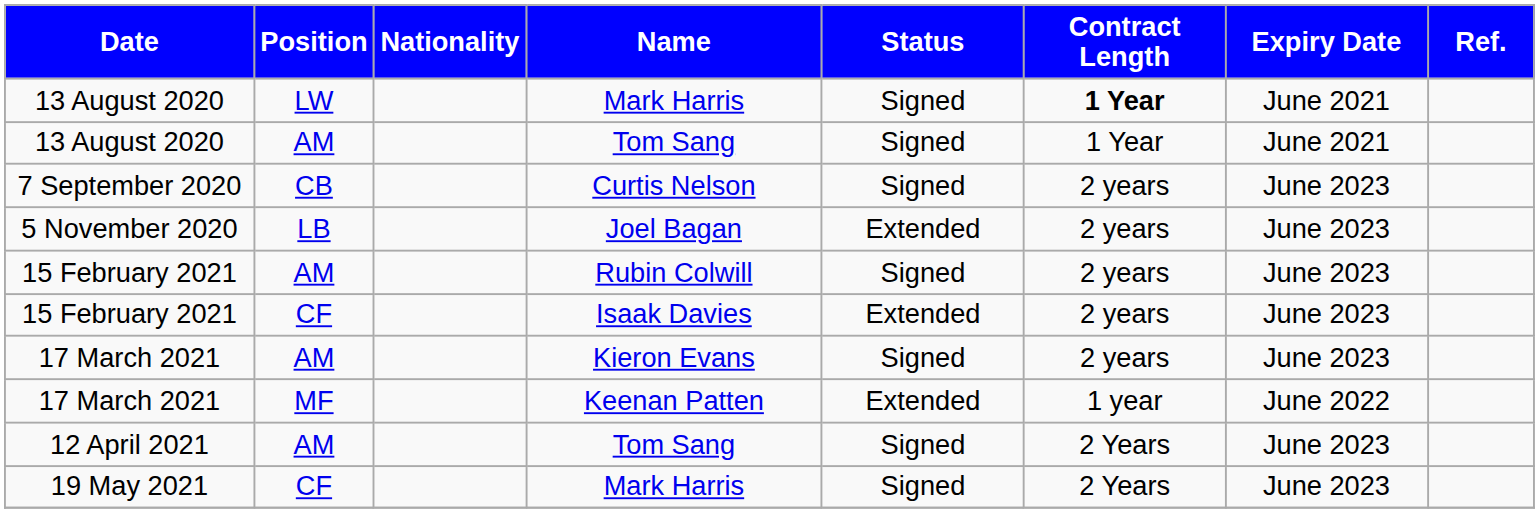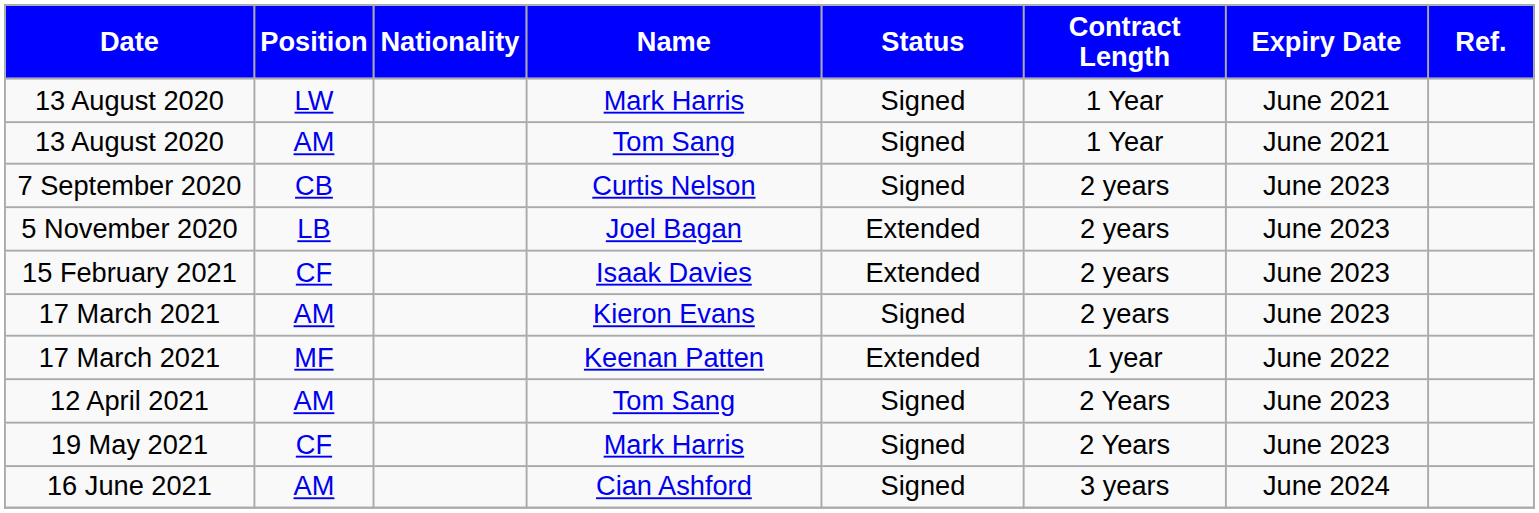13 August 2020 / Mark Harris | Contract Length: bold -> normal
- row: 15 February 2021 | AM | Rubin Colwill | Signed | 2 years | June 2023
+ row: 16 June 2021 | AM | Cian Ashford | Signed | 3 years | June 2024
